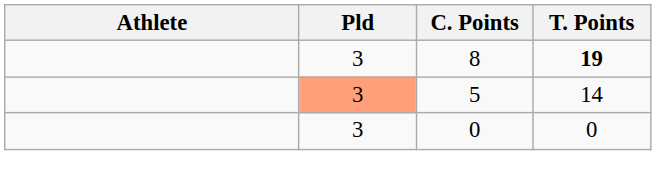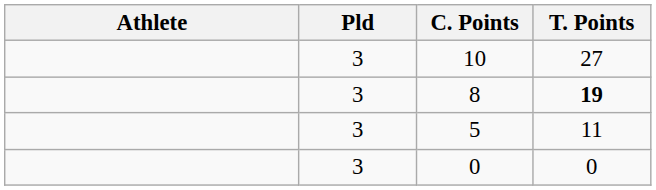+ row: 3 | 10 | 27
5 | Pld: lightsalmon background -> no background
5 | T. Points: 14 -> 11
